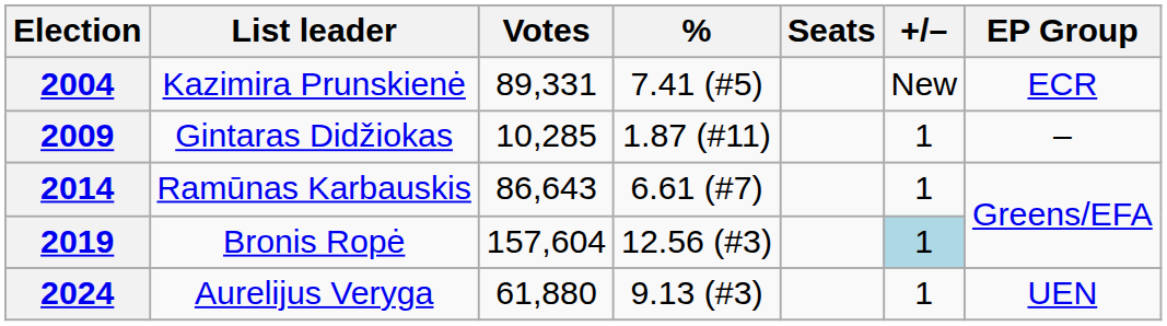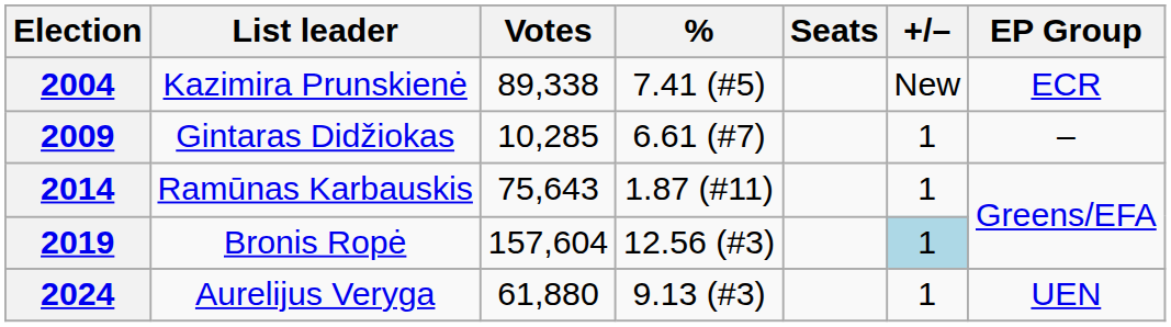2004 | Votes: 89,331 -> 89,338
2009 | %: 1.87 (#11) -> 6.61 (#7)
2014 | Votes: 86,643 -> 75,643
2014 | %: 6.61 (#7) -> 1.87 (#11)
